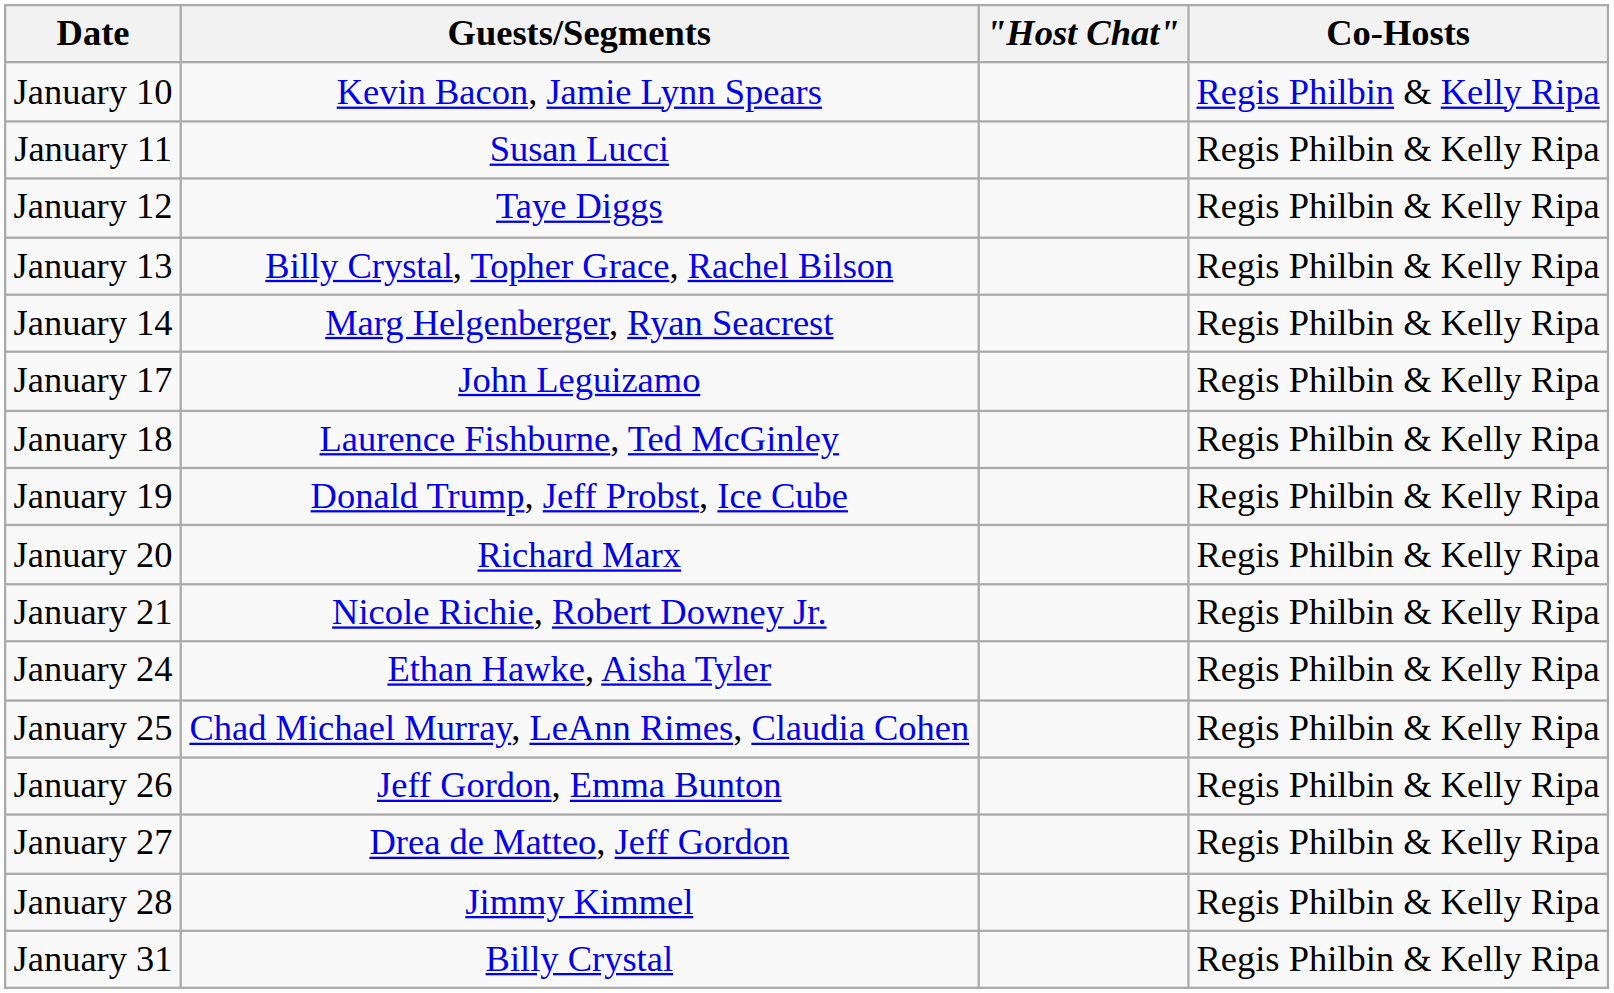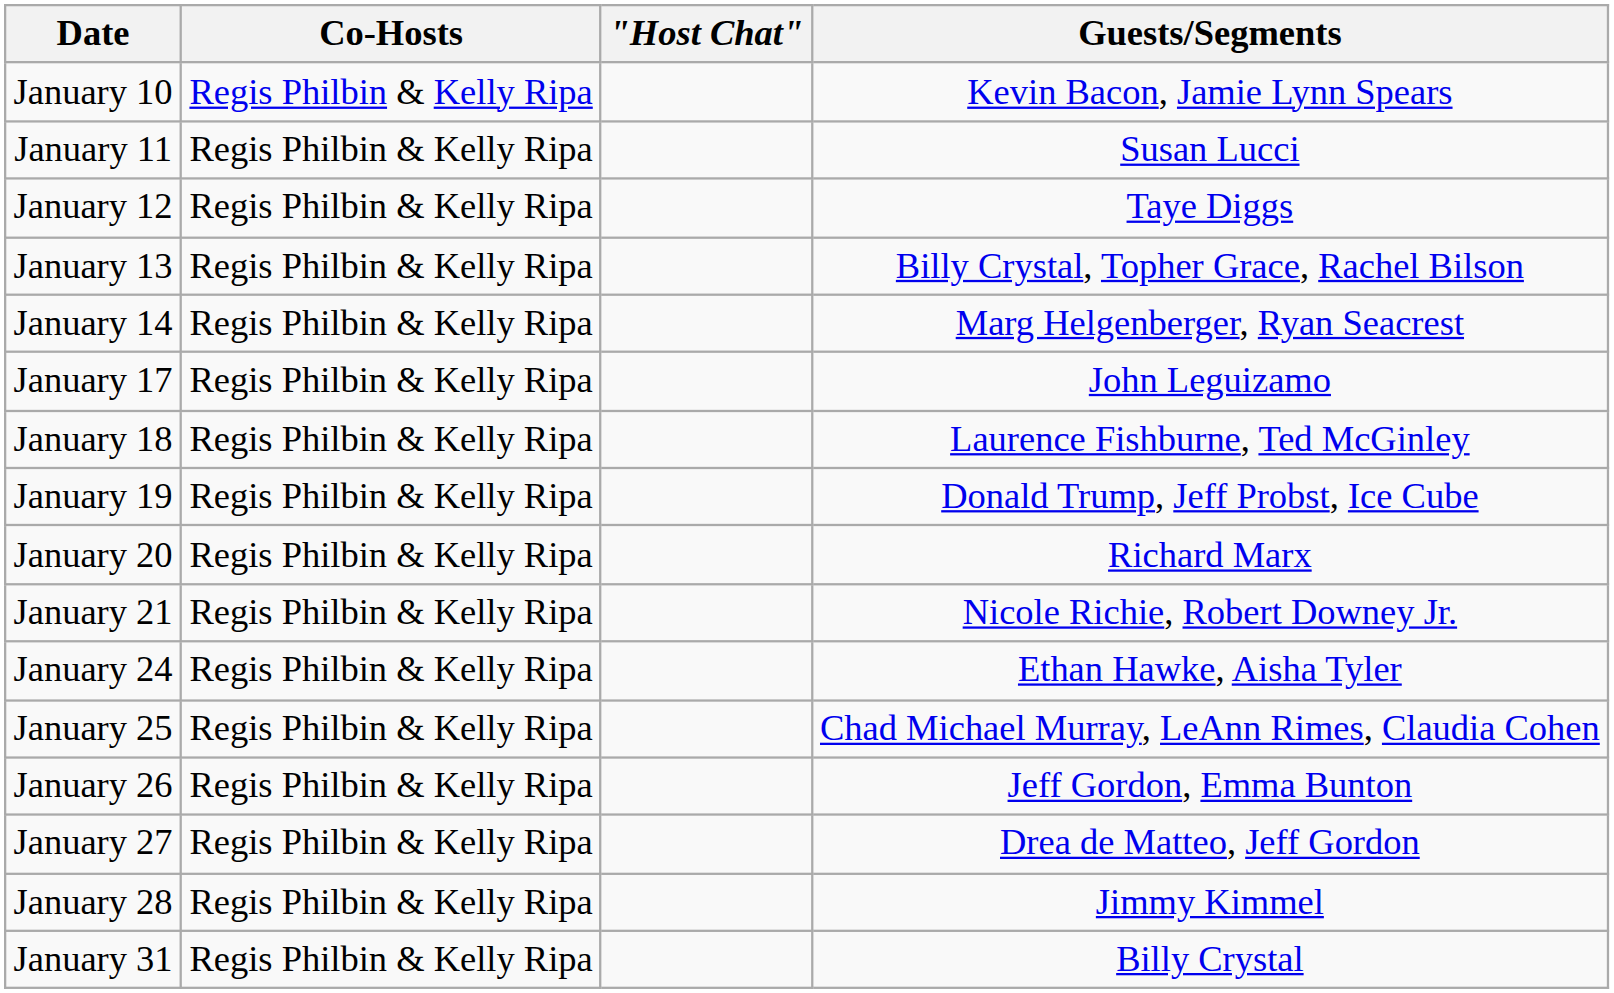columns swapped: Co-Hosts <-> Guests/Segments
